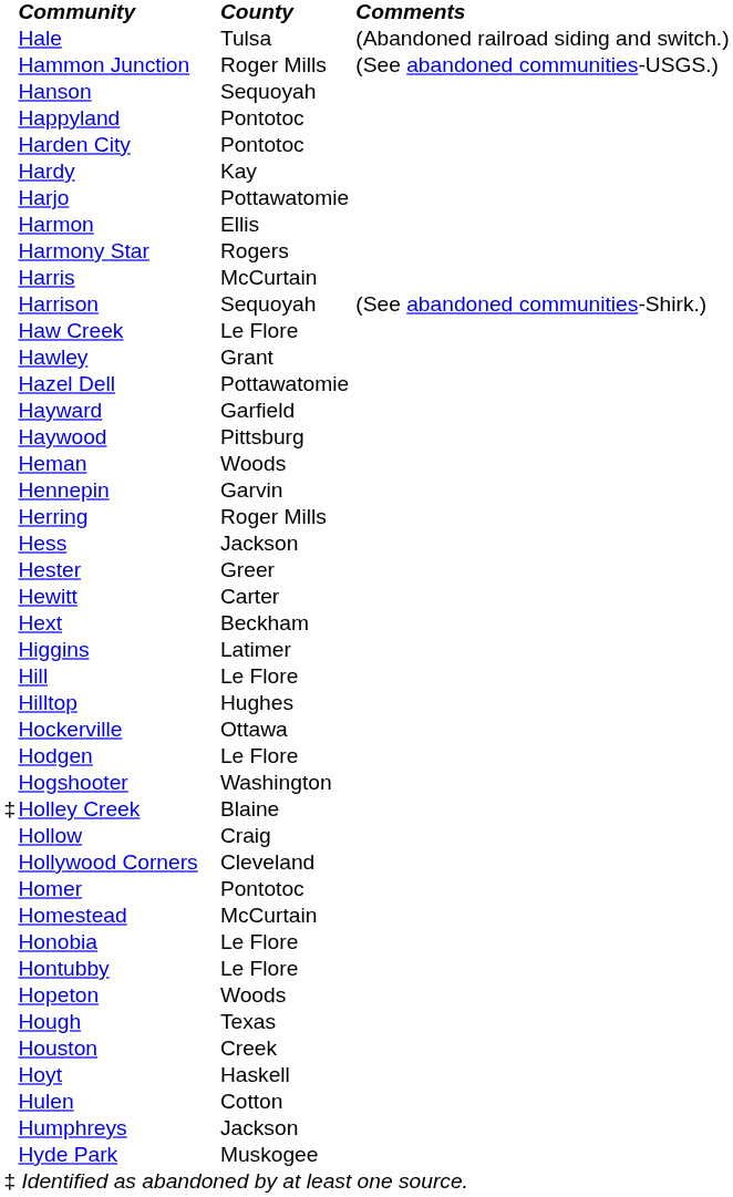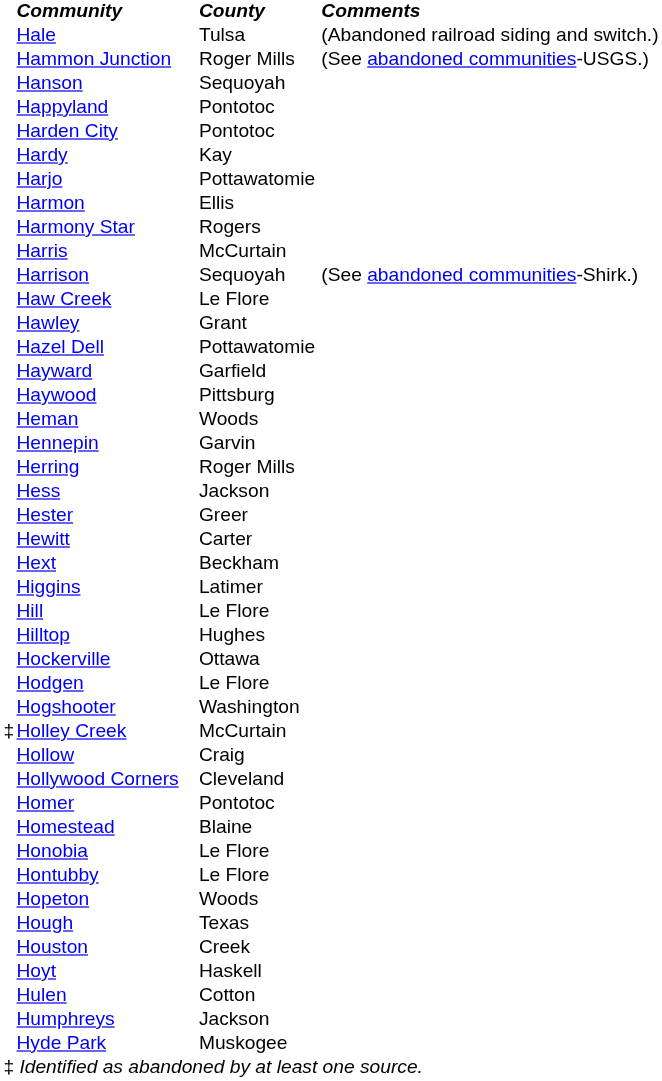Holley Creek | County: Blaine -> McCurtain
Homestead | County: McCurtain -> Blaine
